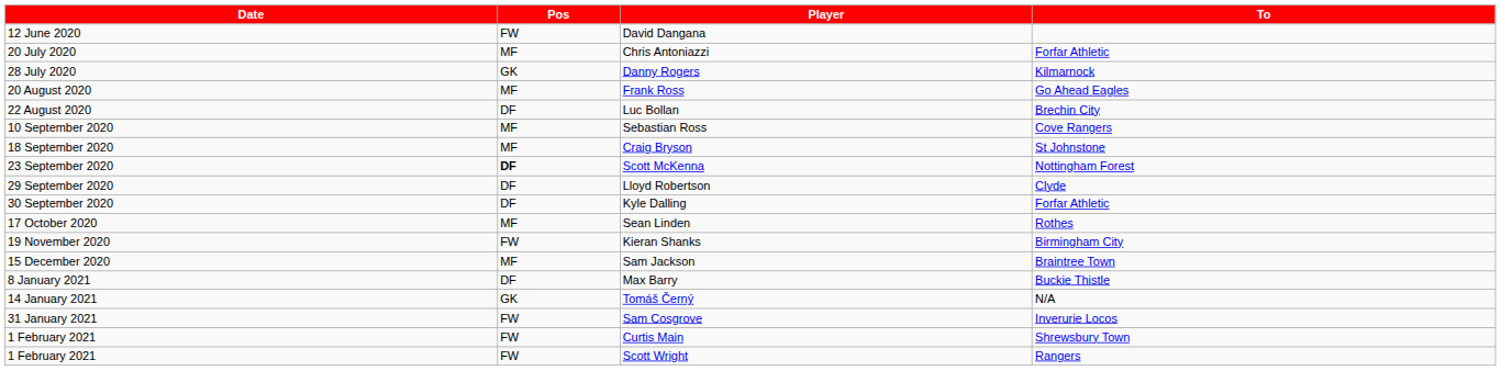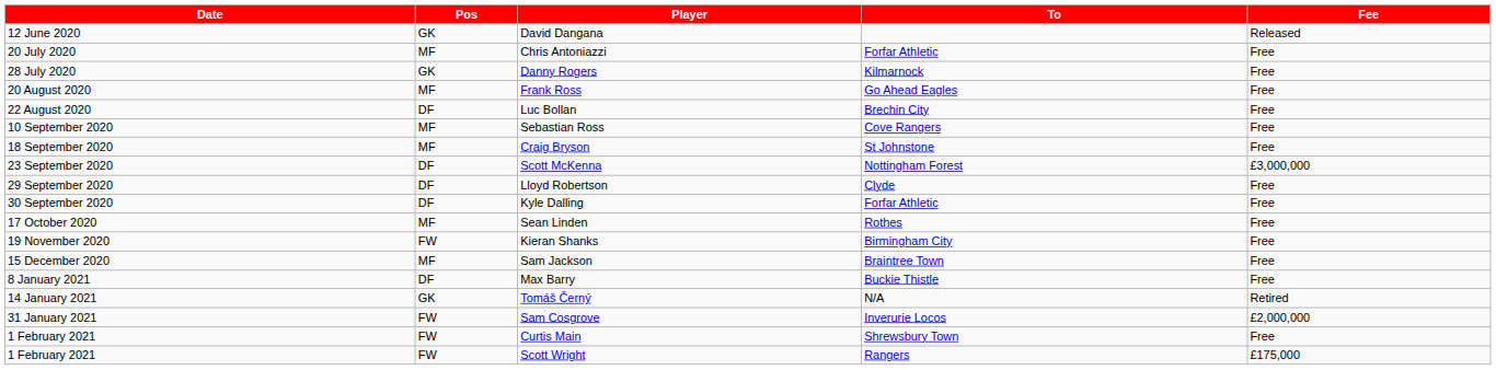+ column: Fee | Released | Free | Free | Free | Free | Free | Free | £3,000,000 | Free | Free | Free | Free | Free | Free | Retired | £2,000,000 | Free | £175,000
David Dangana | Pos: FW -> GK
Scott McKenna | Pos: bold -> normal
